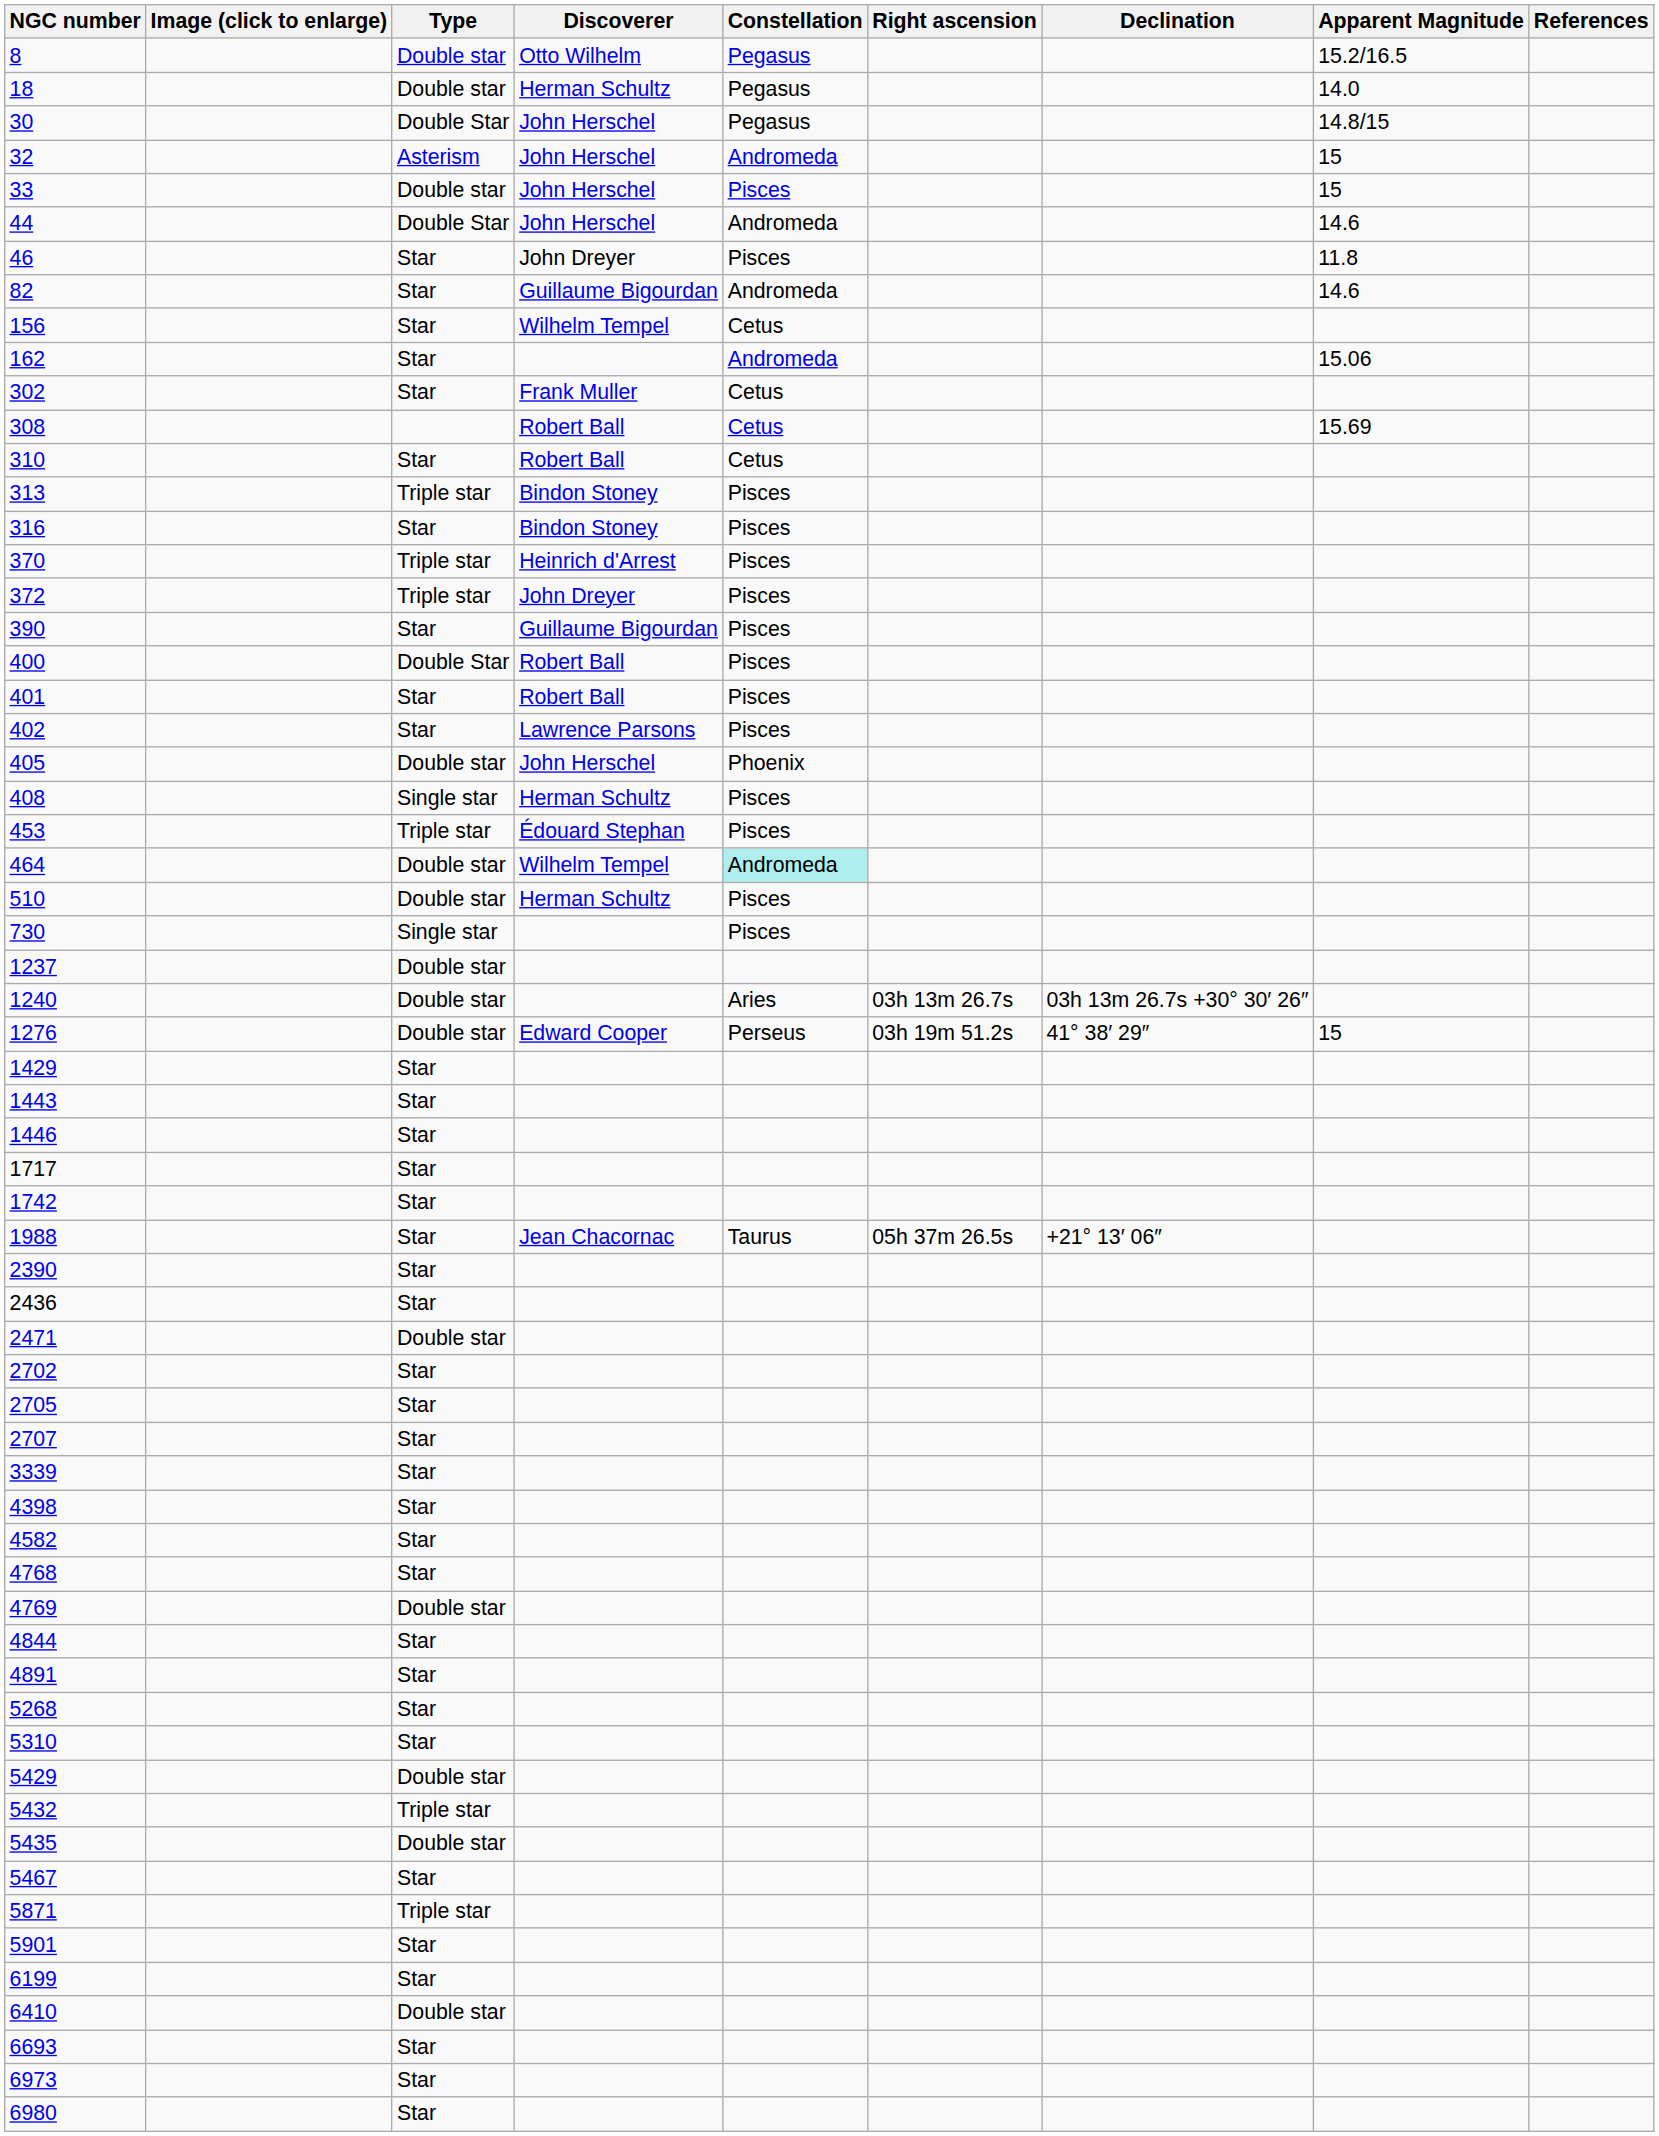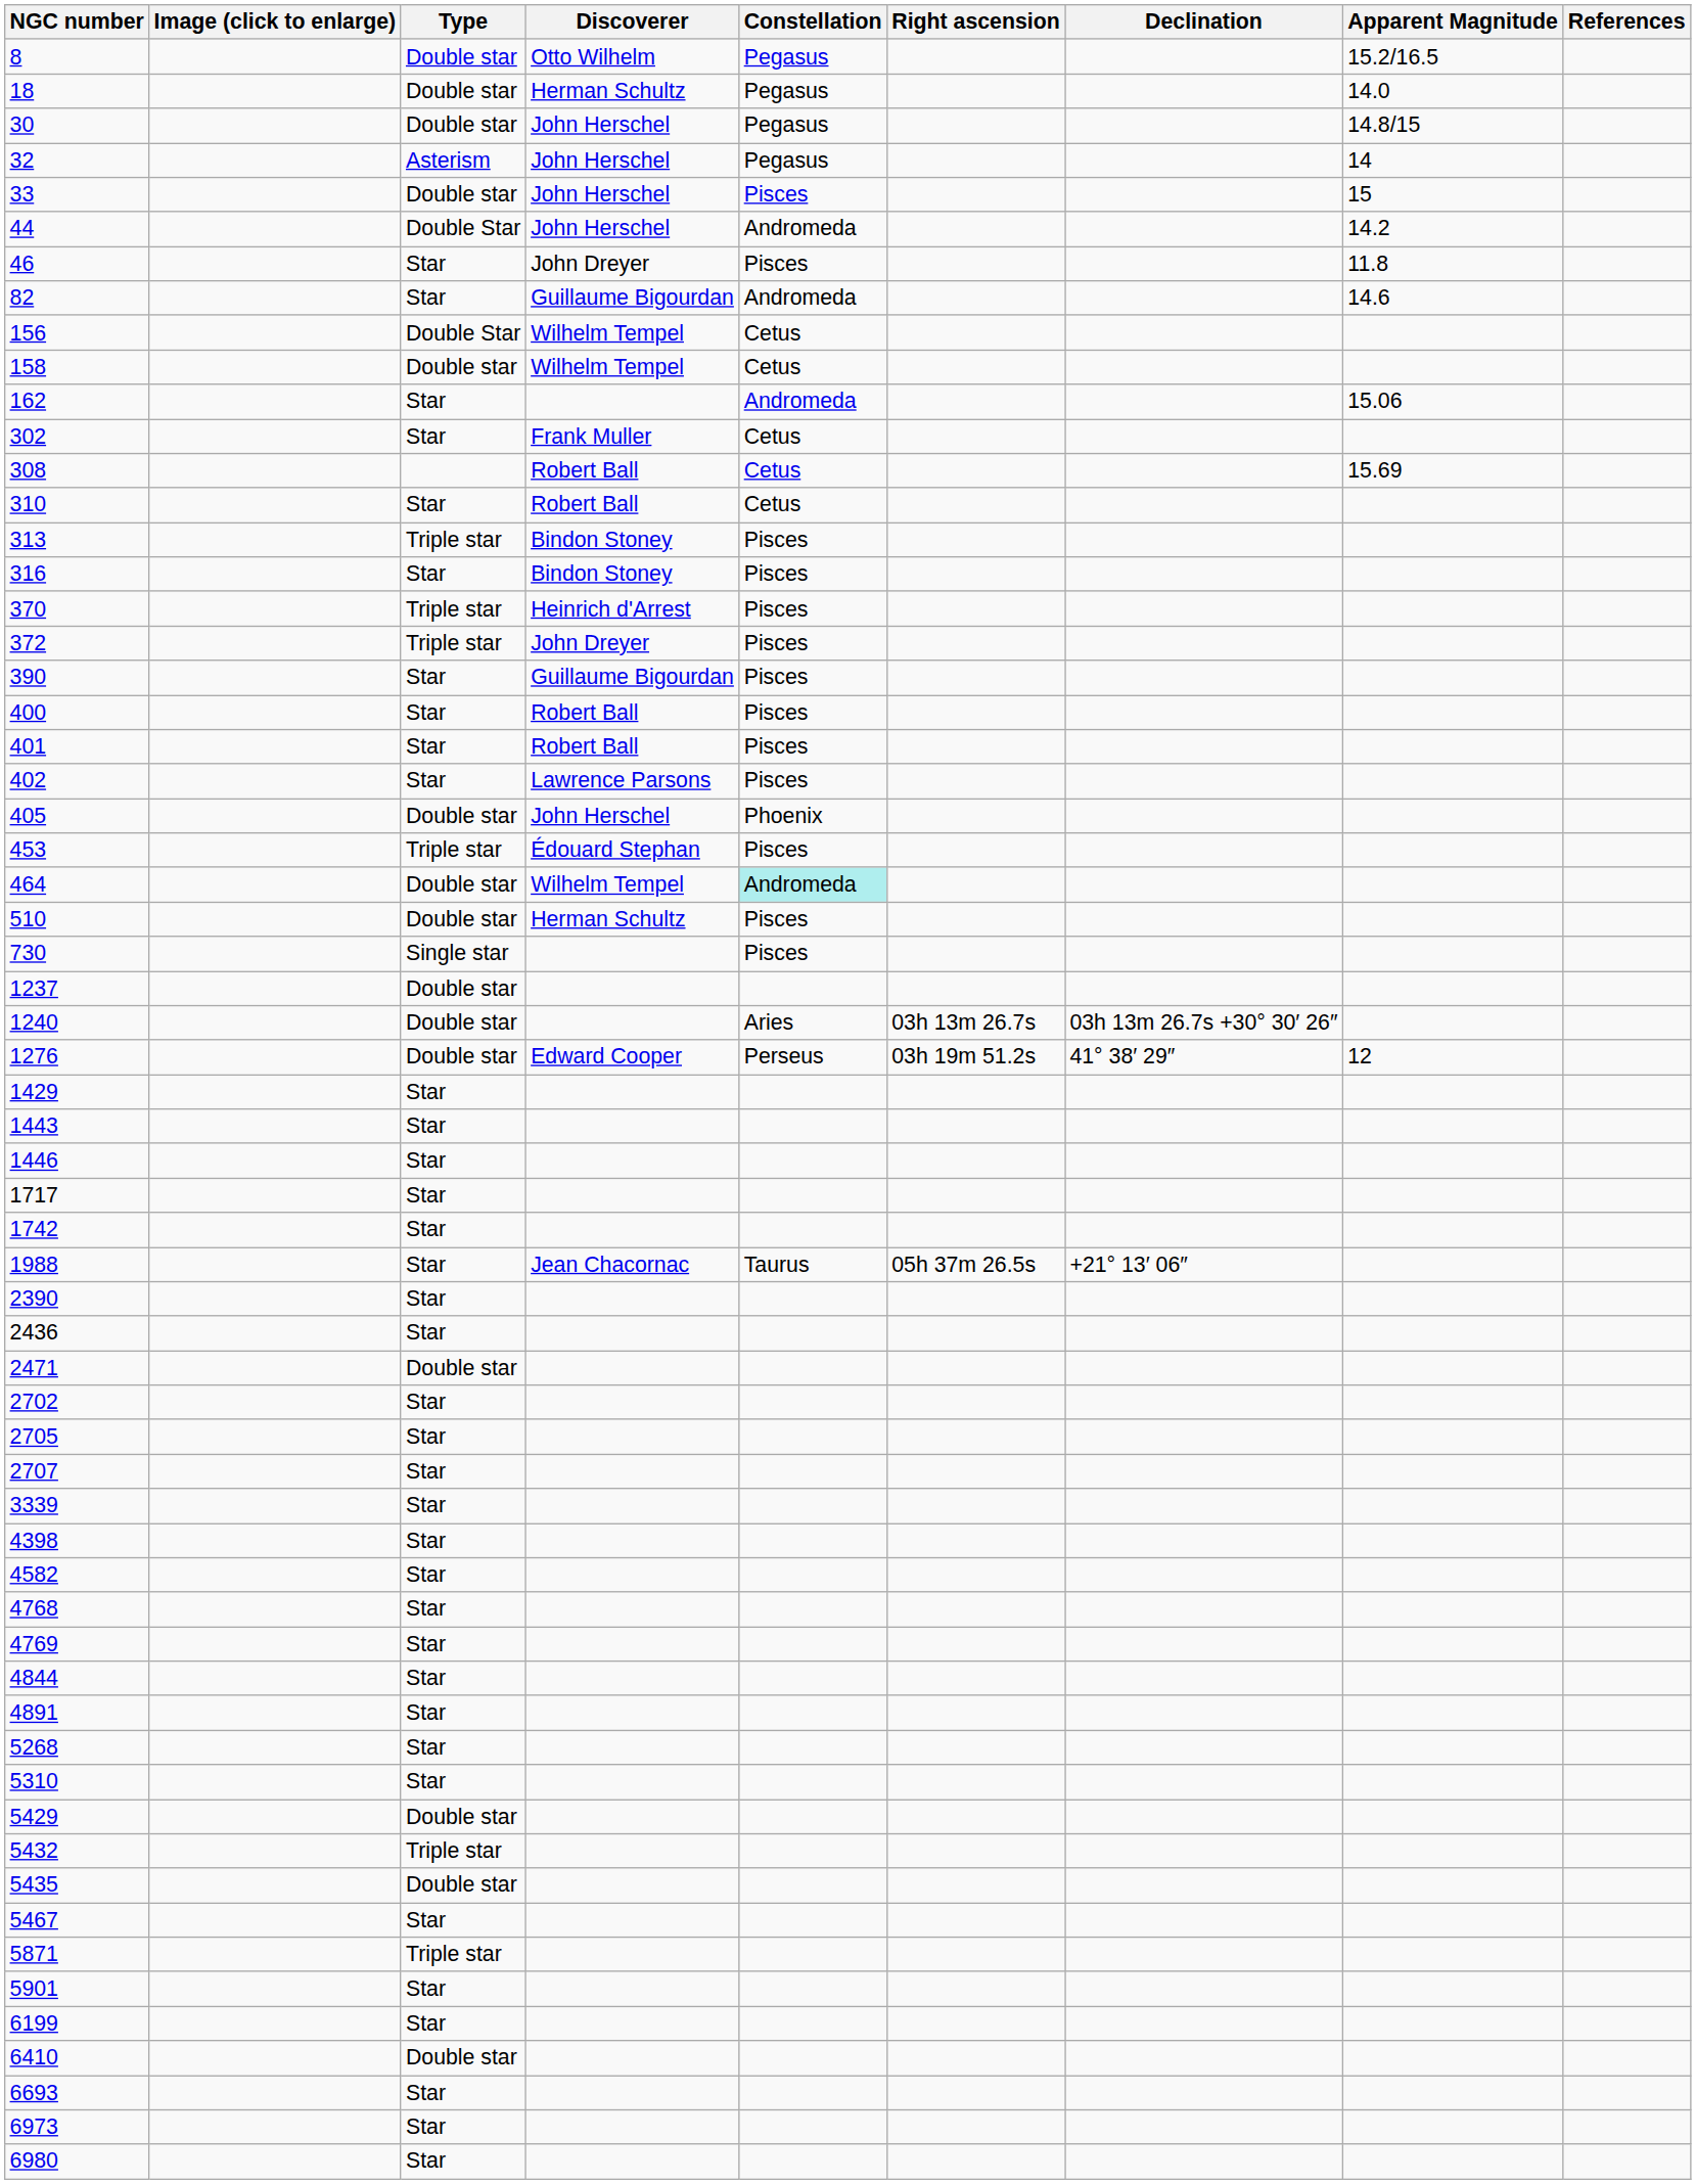30 | Type: Double Star -> Double star
32 | Constellation: Andromeda -> Pegasus
32 | Apparent Magnitude: 15 -> 14
44 | Apparent Magnitude: 14.6 -> 14.2
156 | Type: Star -> Double Star
+ row: 158 | Double star | Wilhelm Tempel | Cetus
400 | Type: Double Star -> Star
- row: 408 | Single star | Herman Schultz | Pisces
1276 | Apparent Magnitude: 15 -> 12
4769 | Type: Double star -> Star
